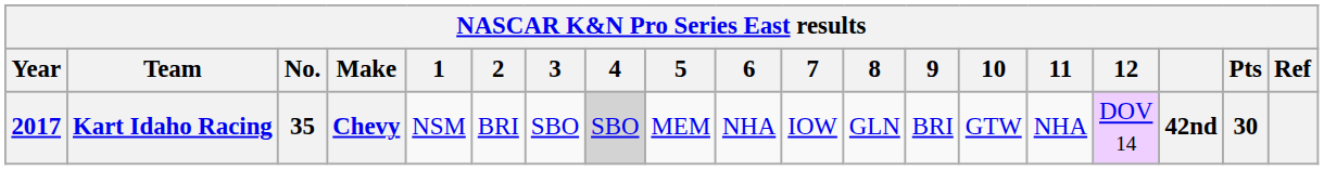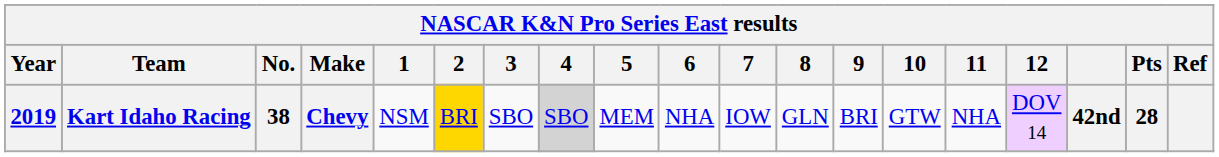Kart Idaho Racing | Year: 2017 -> 2019
Kart Idaho Racing | No.: 35 -> 38
Kart Idaho Racing | 2: no background -> gold background
Kart Idaho Racing | Pts: 30 -> 28
